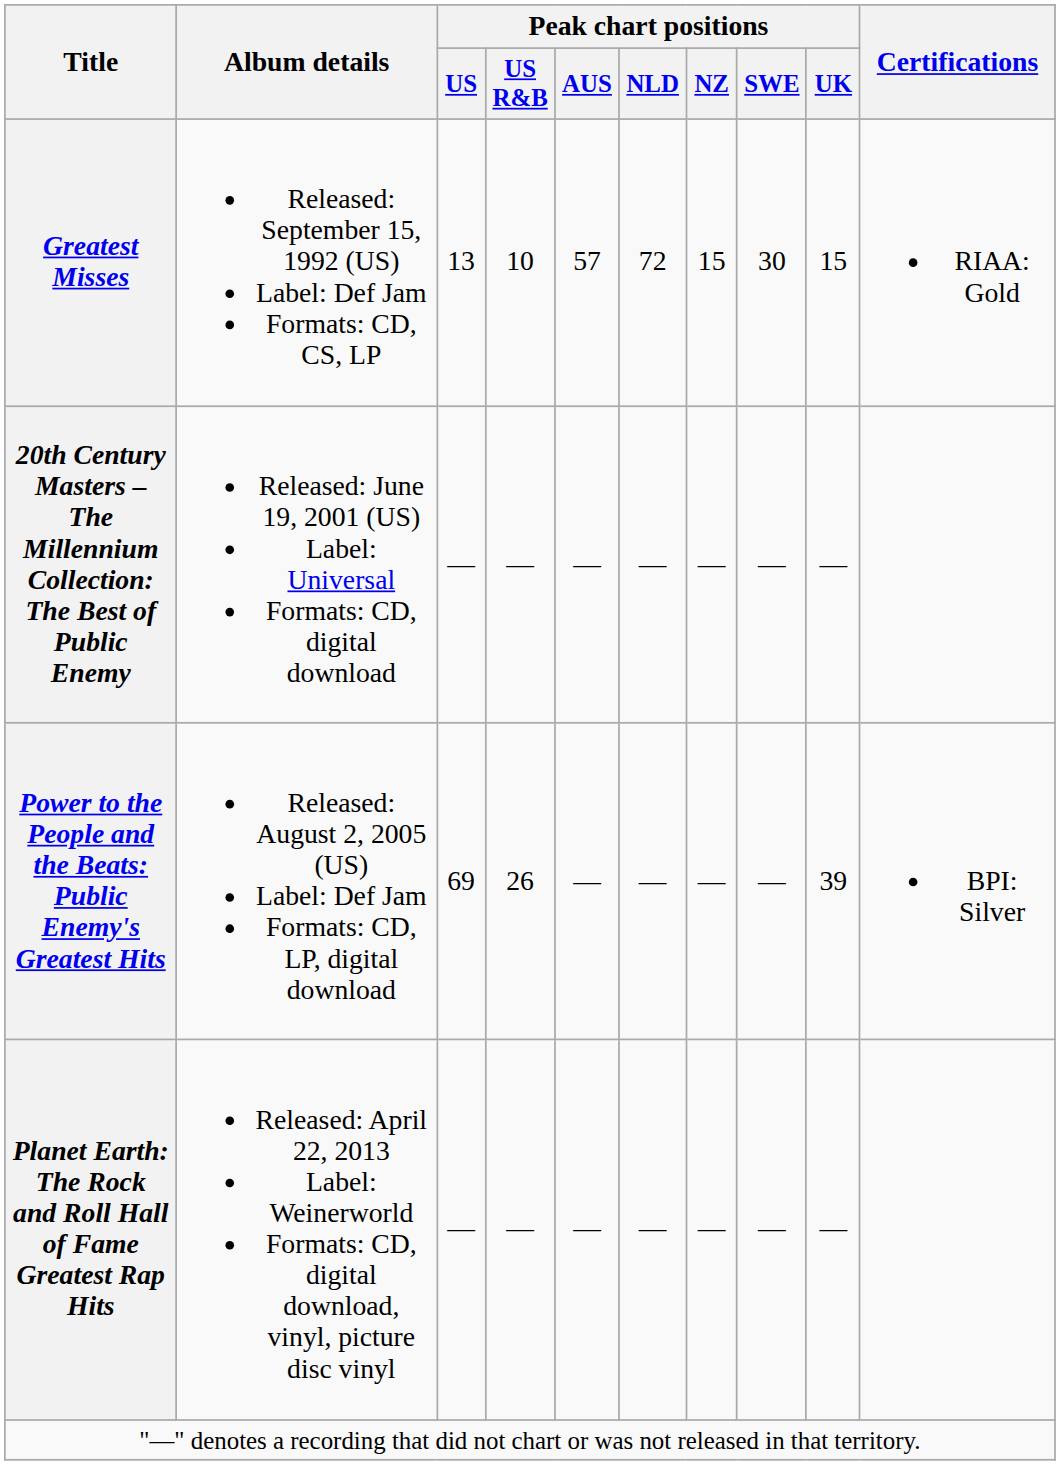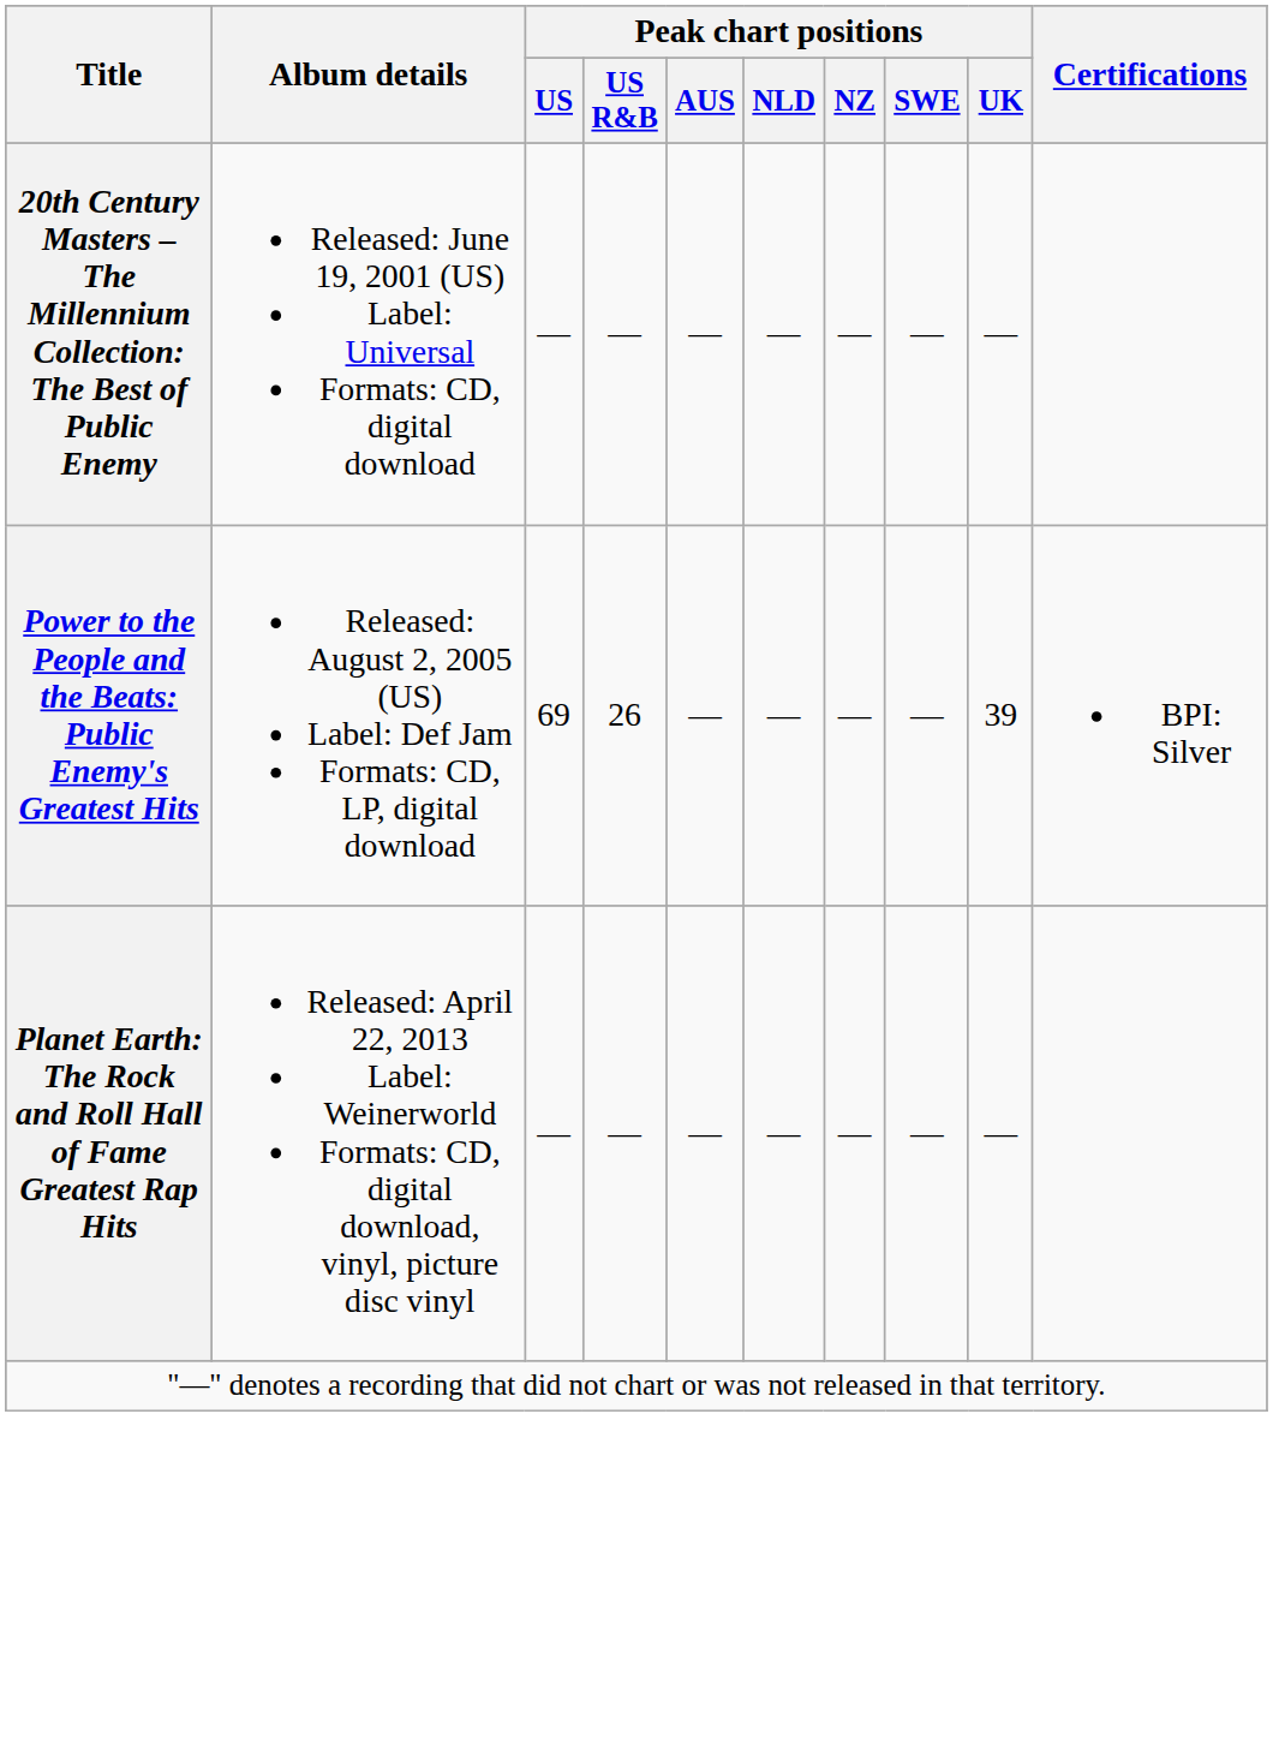- row: Greatest Misses | Released: September 15, 1992 (US) Label: Def Jam Formats: CD, CS, LP | 13 | 10 | 57 | 72 | 15 | 30 | 15 | RIAA: Gold
